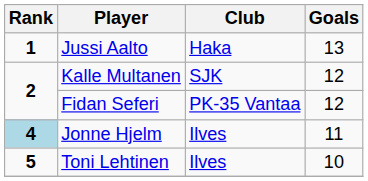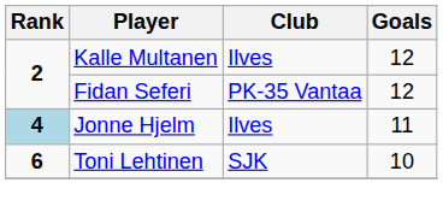- row: 1 | Jussi Aalto | Haka | 13
Kalle Multanen | Club: SJK -> Ilves
Toni Lehtinen | Rank: 5 -> 6
Toni Lehtinen | Club: Ilves -> SJK
